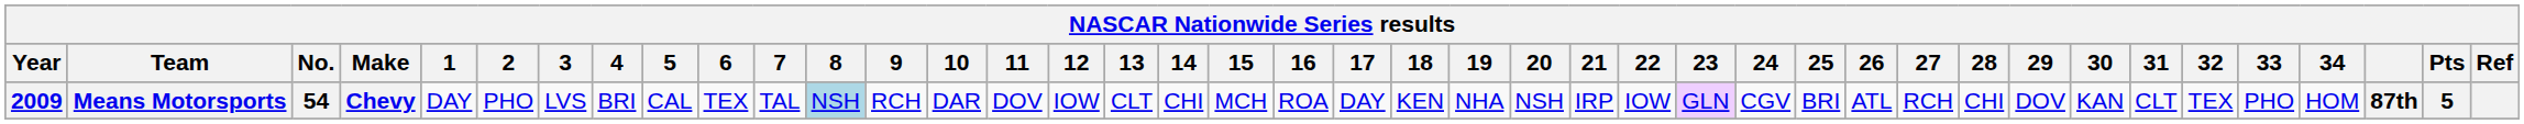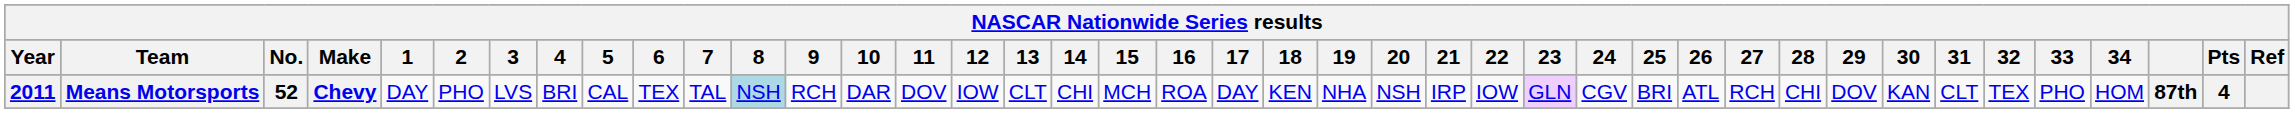Means Motorsports | Year: 2009 -> 2011
Means Motorsports | No.: 54 -> 52
Means Motorsports | Pts: 5 -> 4
